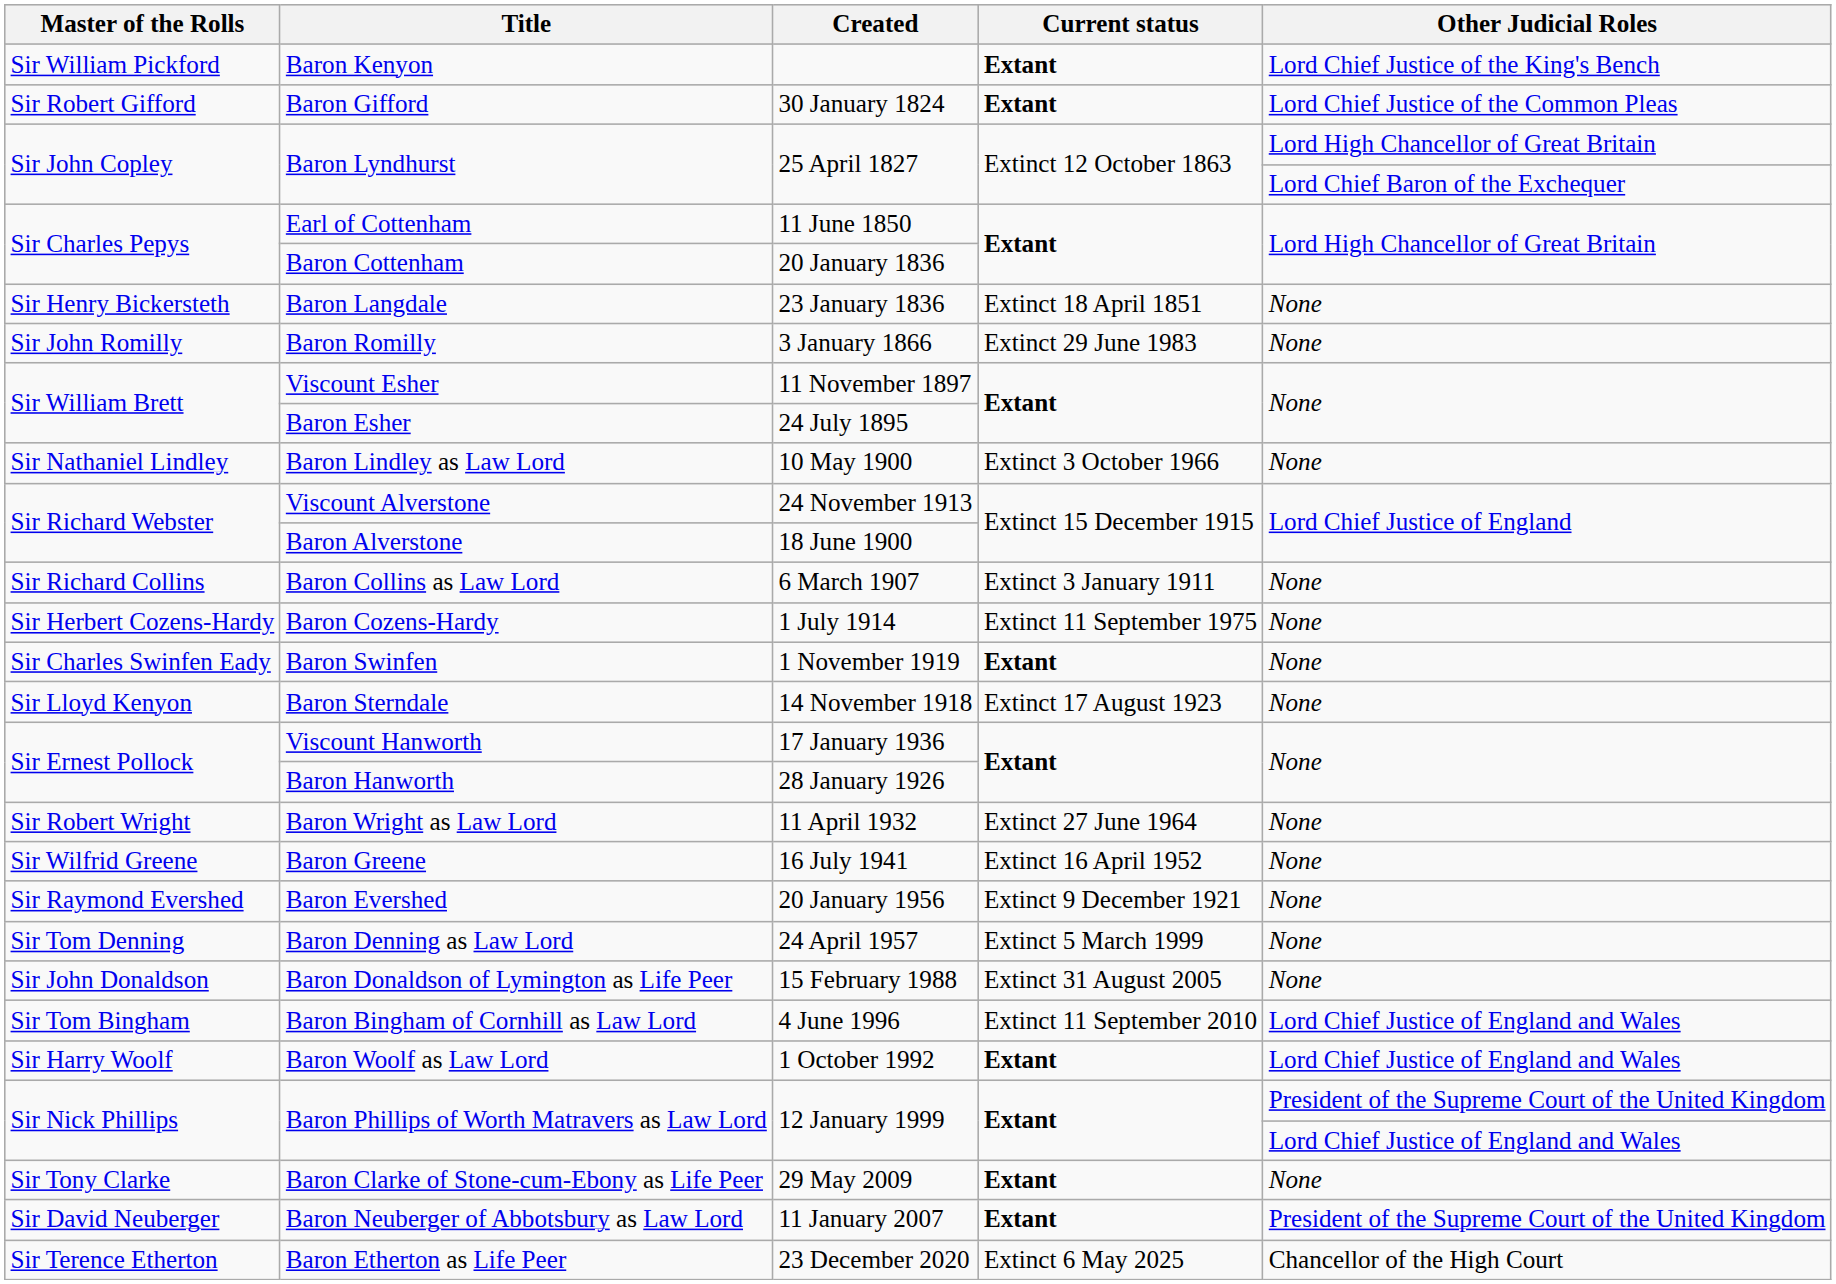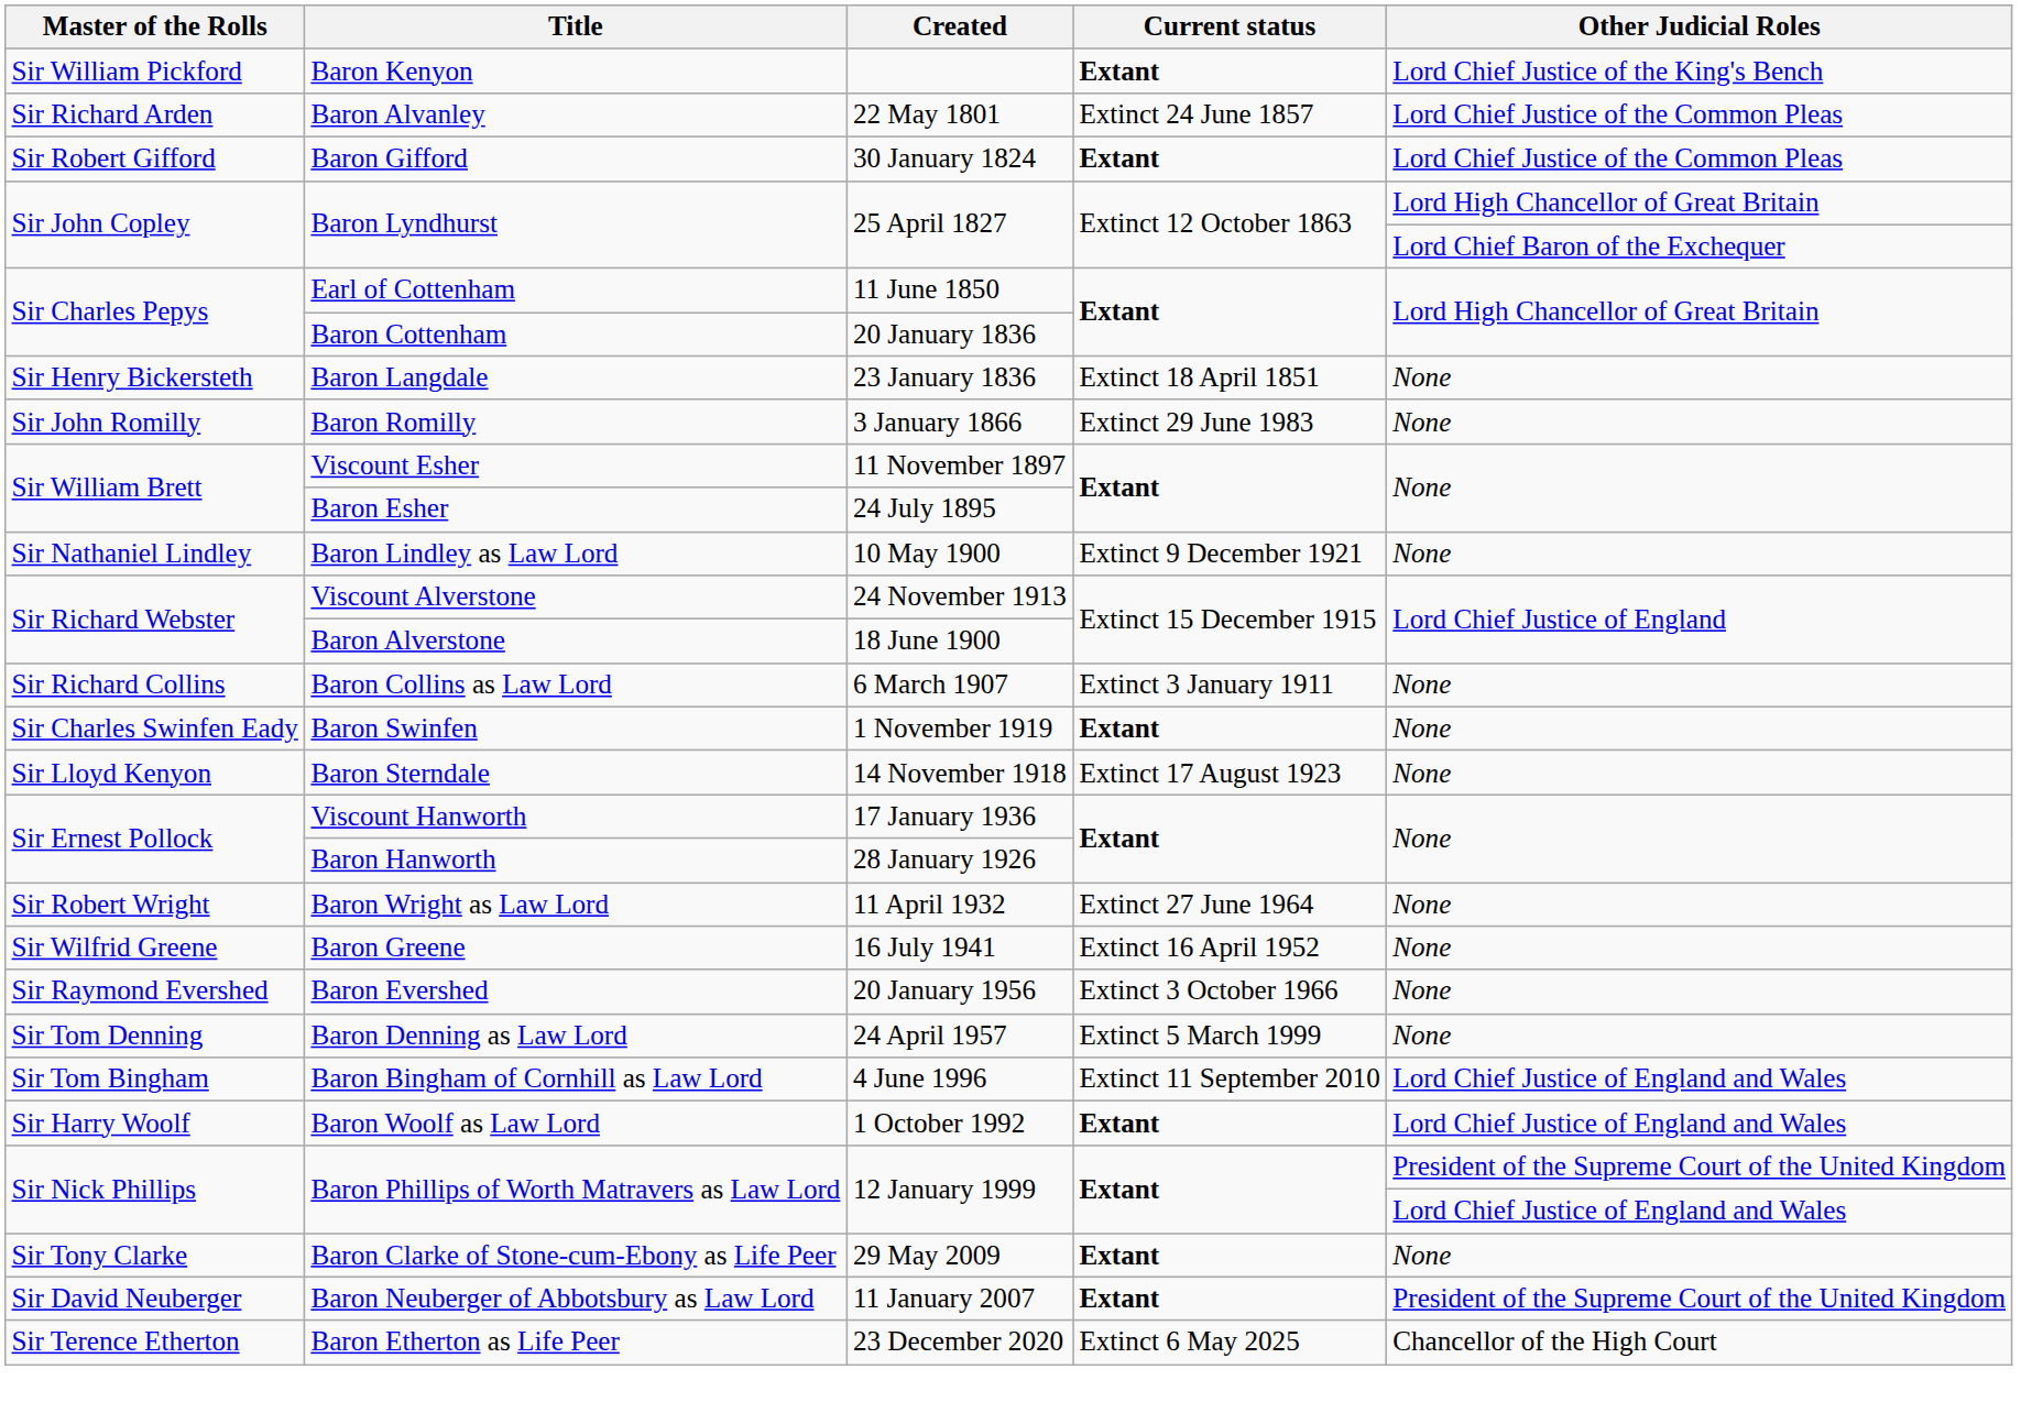+ row: Sir Richard Arden | Baron Alvanley | 22 May 1801 | Extinct 24 June 1857 | Lord Chief Justice of the Common Pleas
Baron Lindley as Law Lord | Current status: Extinct 3 October 1966 -> Extinct 9 December 1921
- row: Sir Herbert Cozens-Hardy | Baron Cozens-Hardy | 1 July 1914 | Extinct 11 September 1975 | None
Baron Evershed | Current status: Extinct 9 December 1921 -> Extinct 3 October 1966
- row: Sir John Donaldson | Baron Donaldson of Lymington as Life Peer | 15 February 1988 | Extinct 31 August 2005 | None
